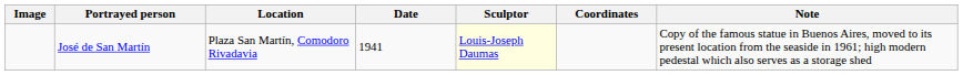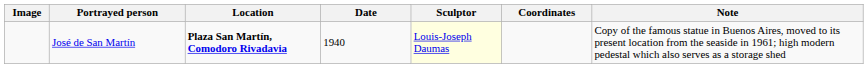José de San Martín | Location: normal -> bold
José de San Martín | Date: 1941 -> 1940
